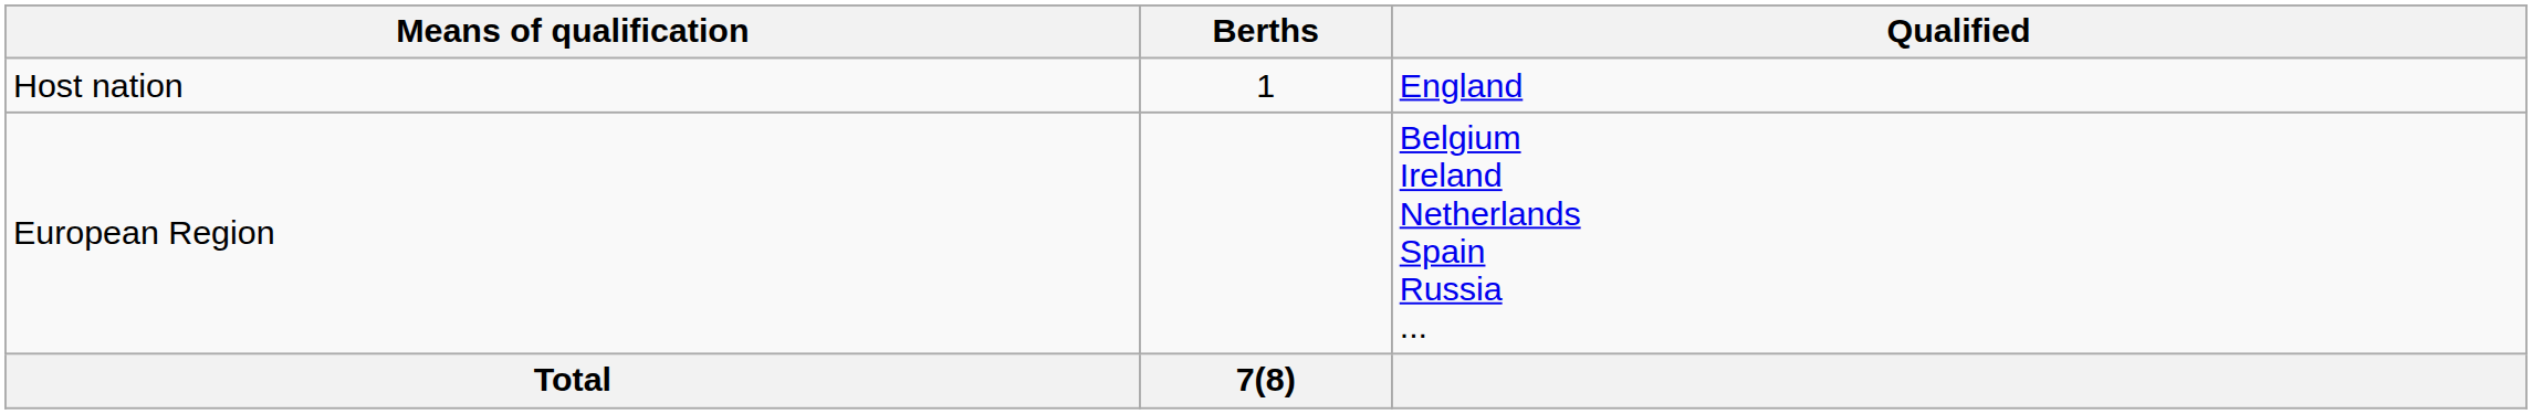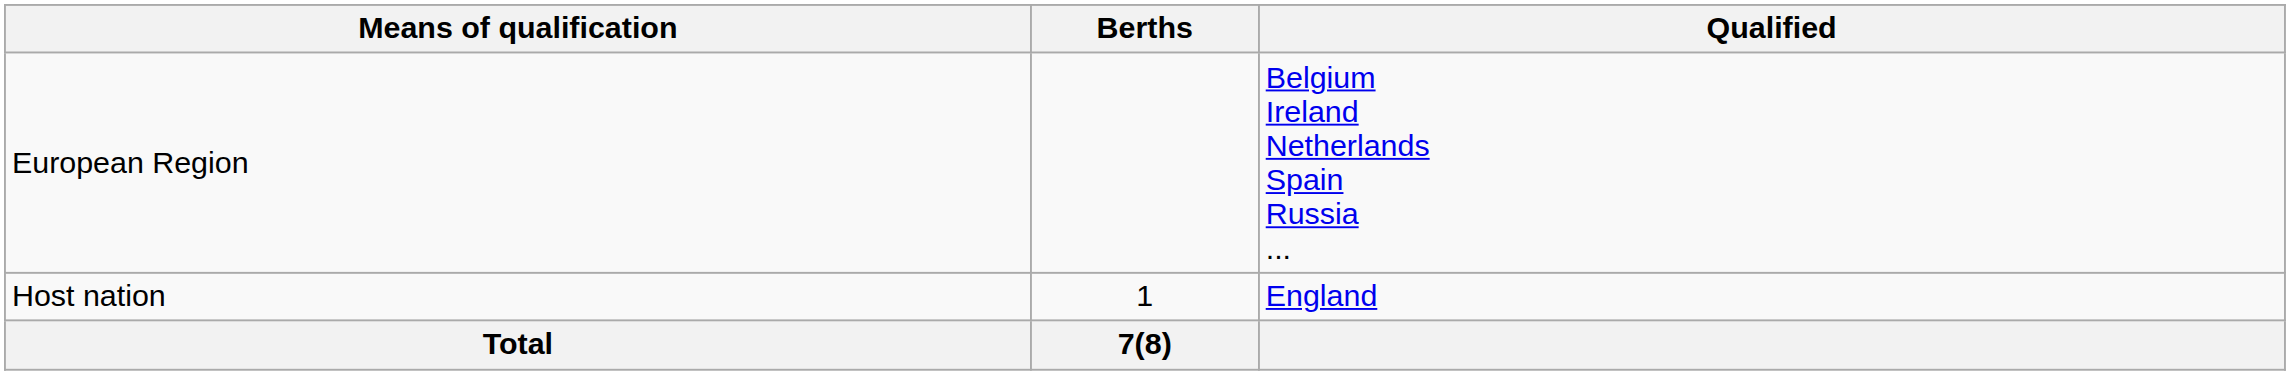rows swapped: Host nation <-> European Region
